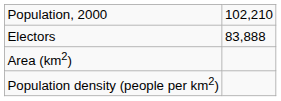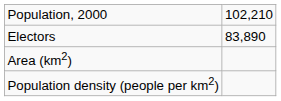Electors | column 2: 83,888 -> 83,890
